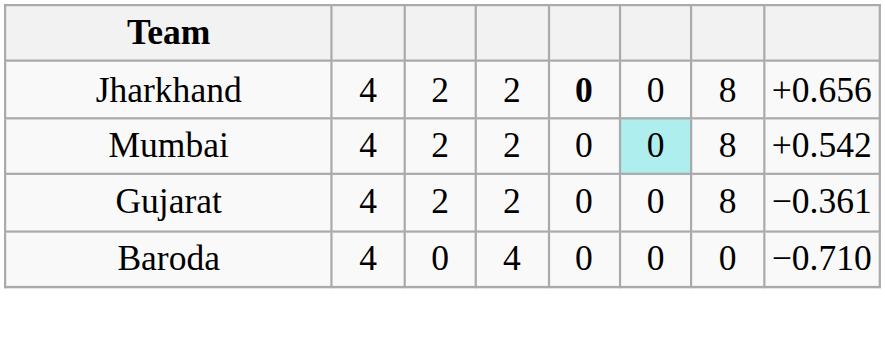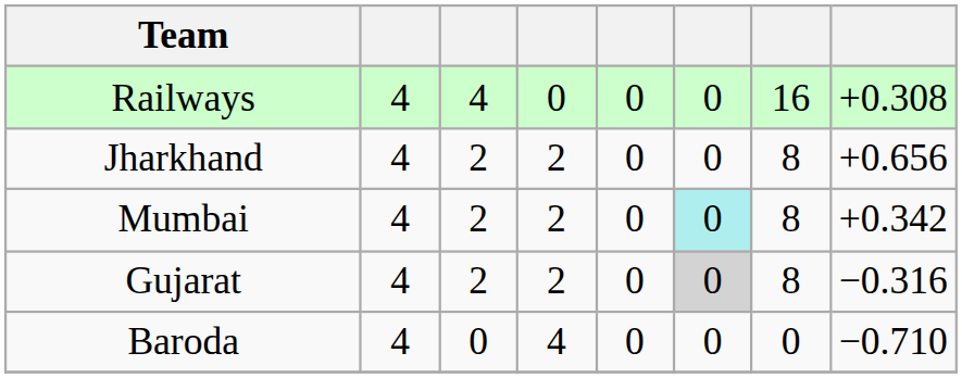+ row: Railways | 4 | 4 | 0 | 0 | 0 | 16 | +0.308
Jharkhand | column 5: bold -> normal
Mumbai | column 8: +0.542 -> +0.342
Gujarat | column 6: no background -> lightgrey background
Gujarat | column 8: −0.361 -> −0.316
